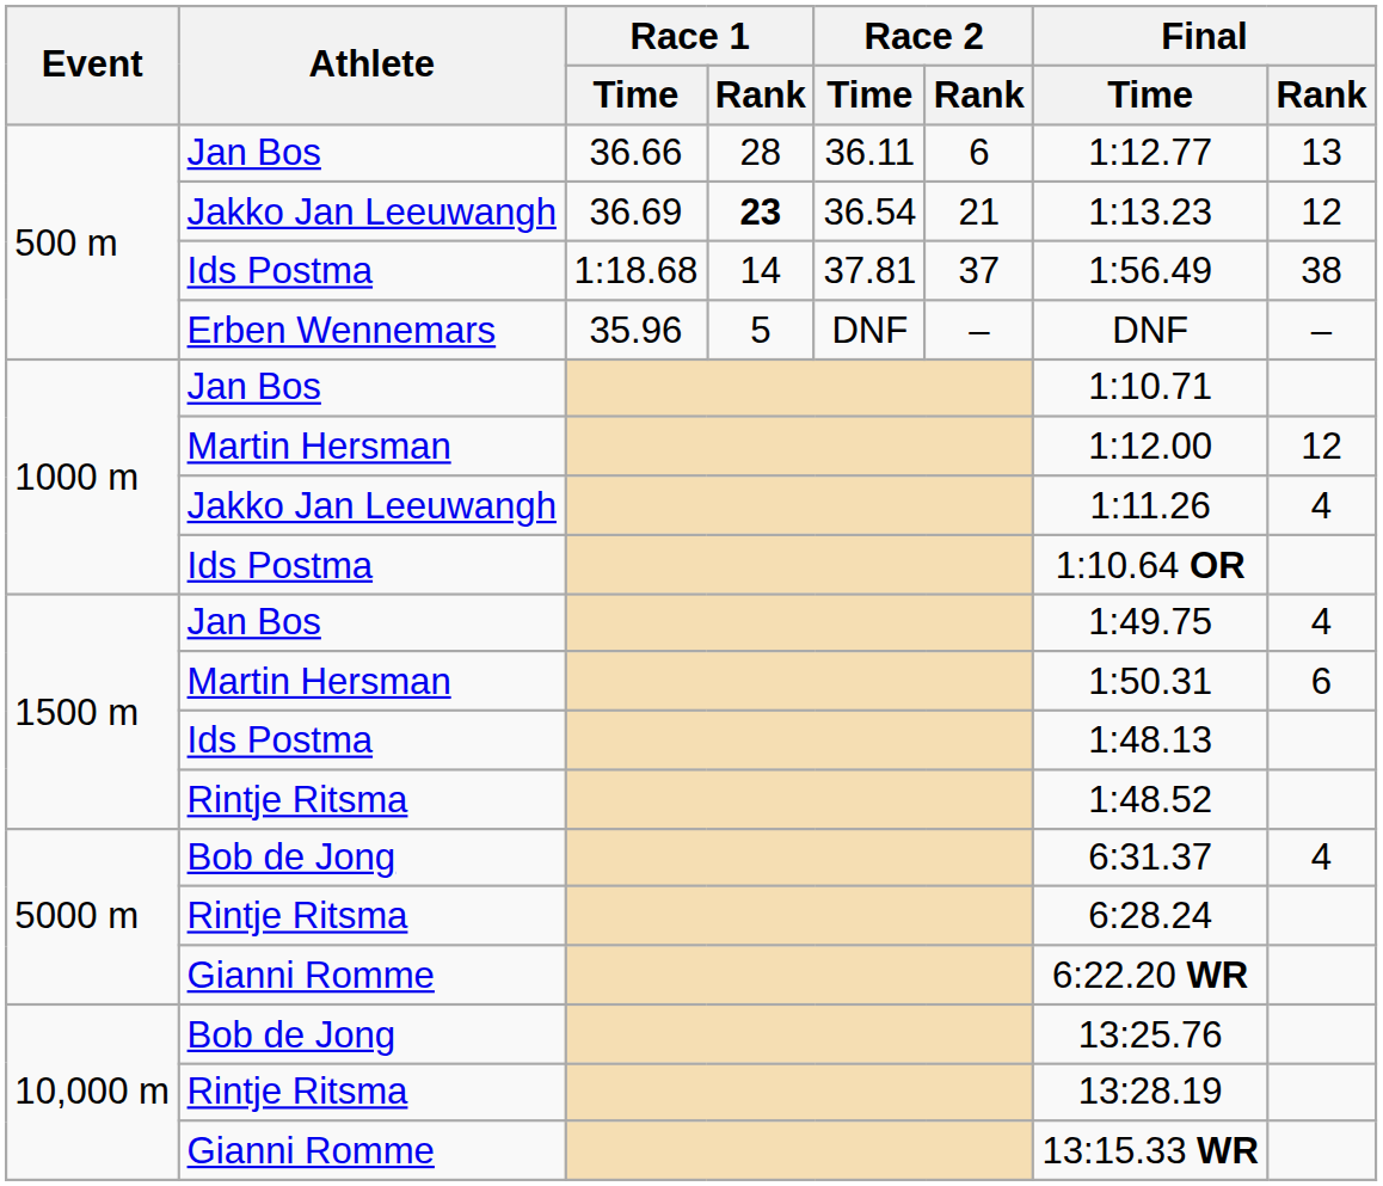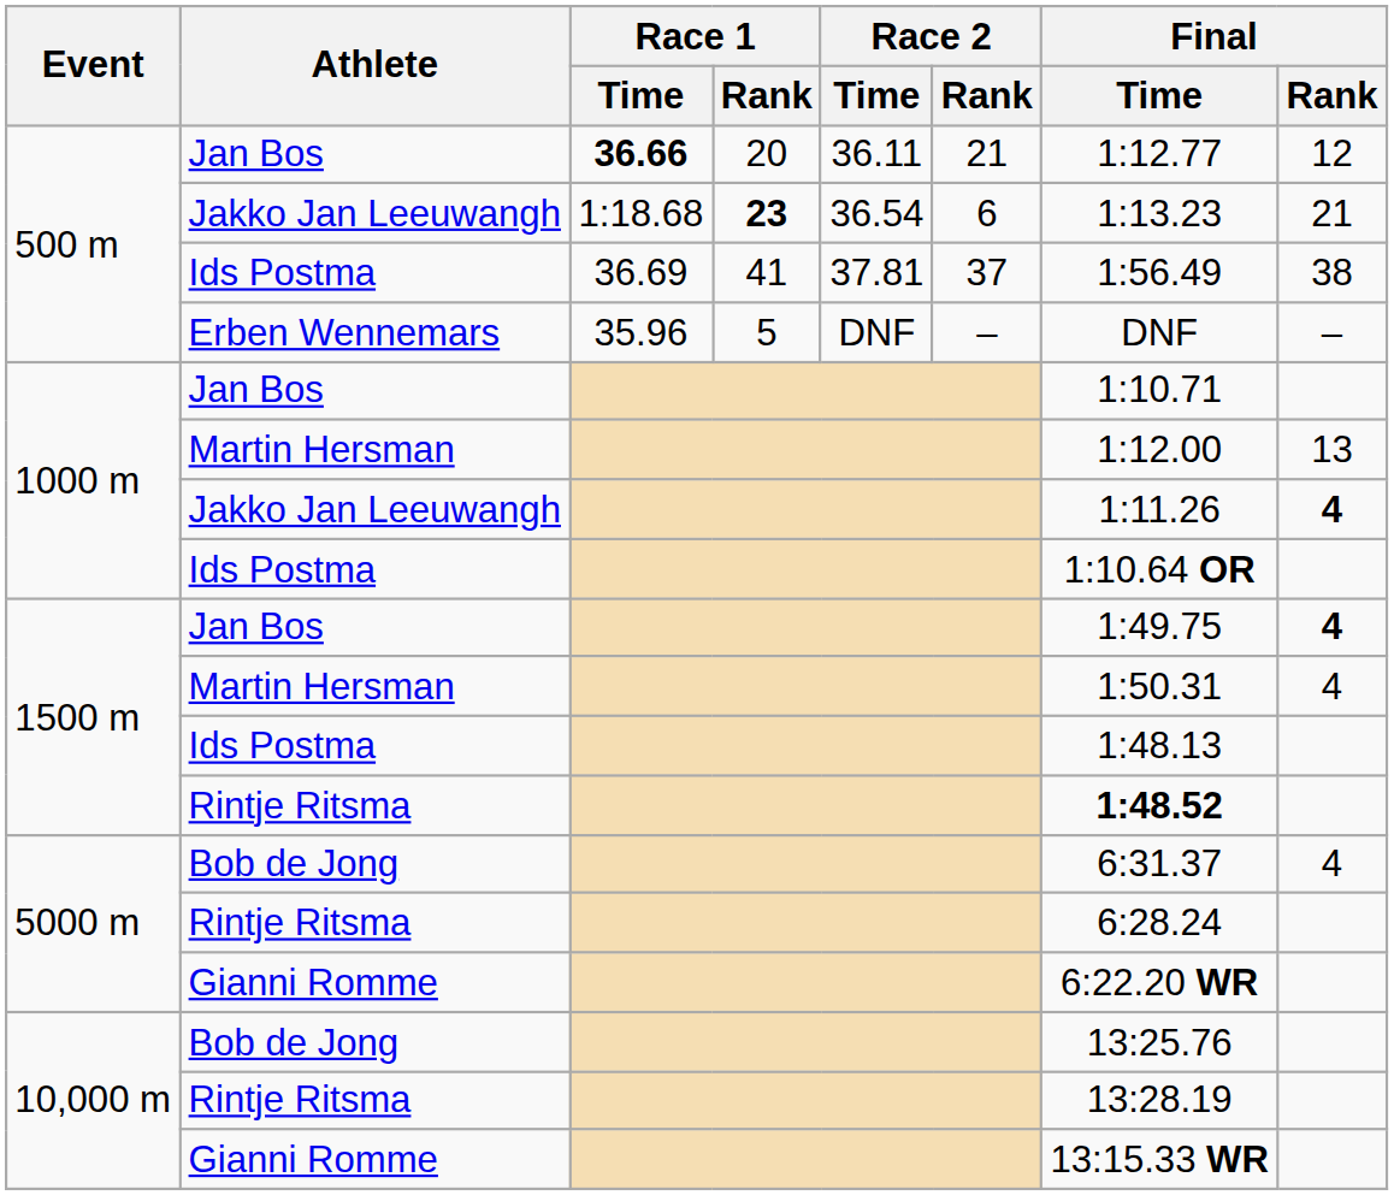500 m / Jan Bos | Race 1 / Time: normal -> bold
500 m / Jan Bos | Race 1 / Rank: 28 -> 20
500 m / Jan Bos | Race 2 / Rank: 6 -> 21
500 m / Jan Bos | Final / Rank: 13 -> 12
500 m / Jakko Jan Leeuwangh | Race 1 / Time: 36.69 -> 1:18.68
500 m / Jakko Jan Leeuwangh | Race 2 / Rank: 21 -> 6
500 m / Jakko Jan Leeuwangh | Final / Rank: 12 -> 21
500 m / Ids Postma | Race 1 / Time: 1:18.68 -> 36.69
500 m / Ids Postma | Race 1 / Rank: 14 -> 41
1000 m / Martin Hersman | Final / Rank: 12 -> 13
1000 m / Jakko Jan Leeuwangh | Final / Rank: normal -> bold
1500 m / Jan Bos | Final / Rank: normal -> bold
1500 m / Martin Hersman | Final / Rank: 6 -> 4
1500 m / Rintje Ritsma | Final / Time: normal -> bold
